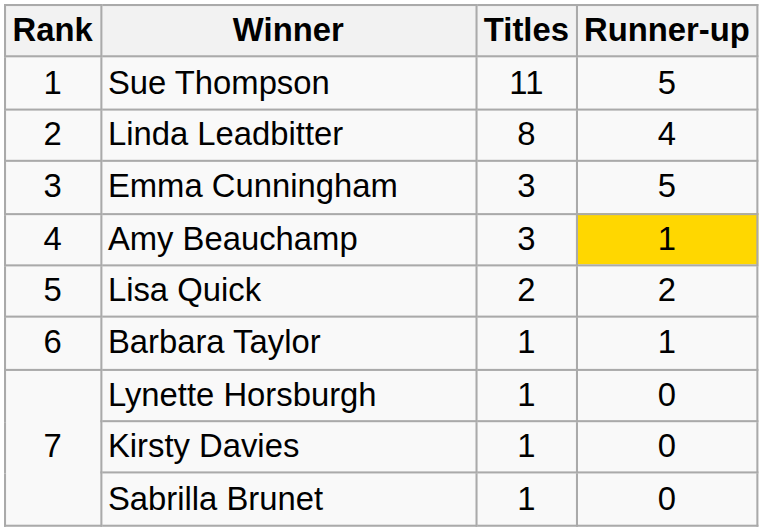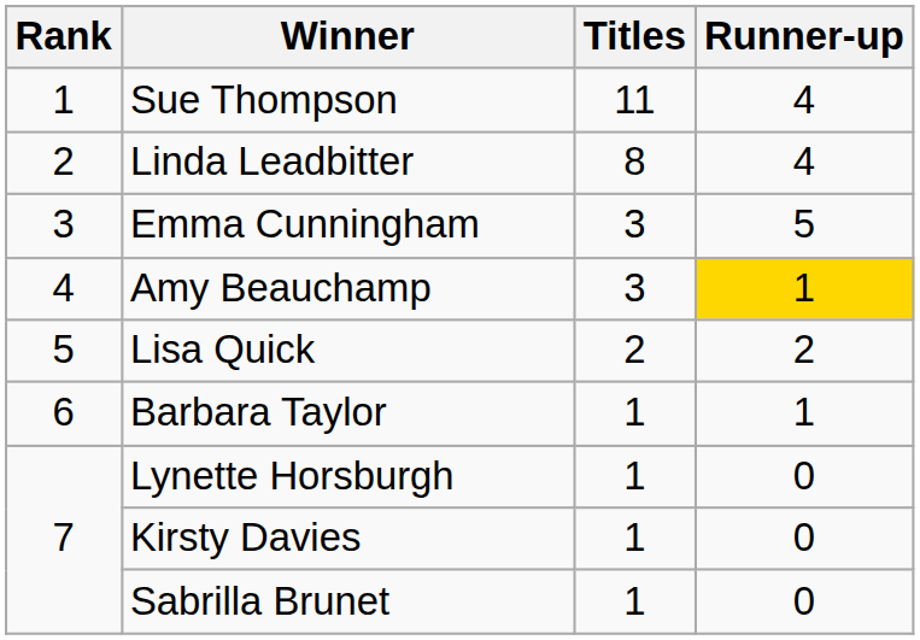Sue Thompson | Runner-up: 5 -> 4
